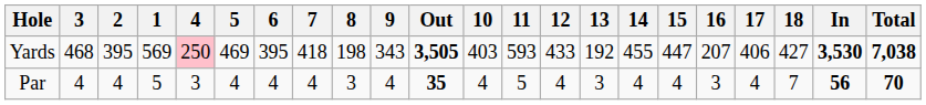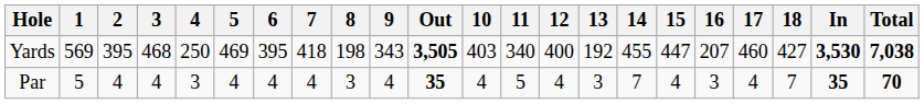columns swapped: 1 <-> 3
Yards | 4: pink background -> no background
Yards | 11: 593 -> 340
Yards | 12: 433 -> 400
Yards | 17: 406 -> 460
Par | 14: 4 -> 7
Par | In: 56 -> 35
